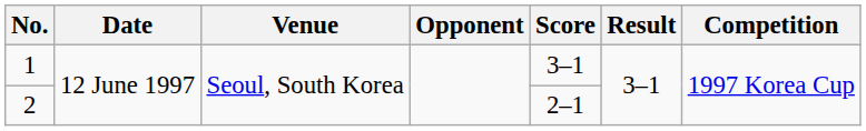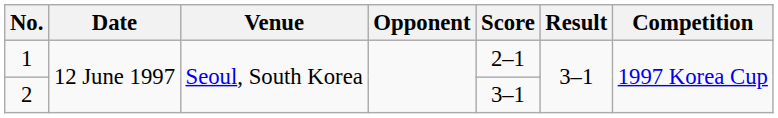1 | Score: 3–1 -> 2–1
2 | Score: 2–1 -> 3–1
